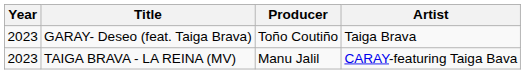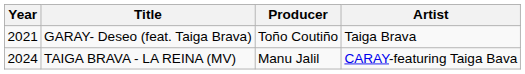GARAY- Deseo (feat. Taiga Brava) | Year: 2023 -> 2021
TAIGA BRAVA - LA REINA (MV) | Year: 2023 -> 2024
